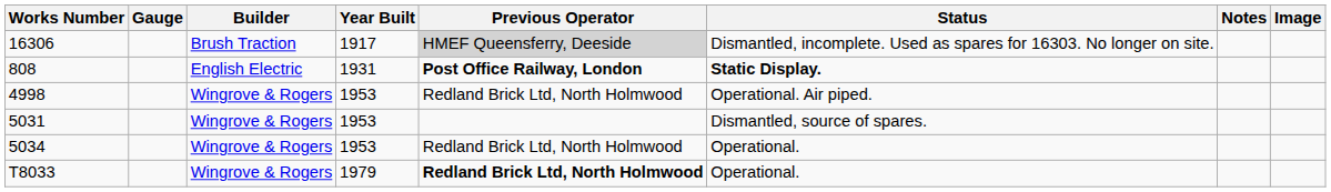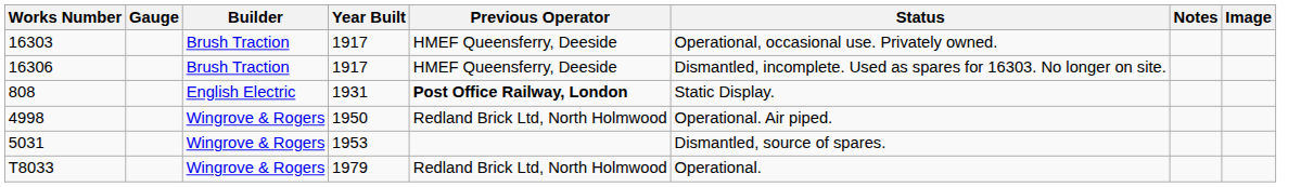+ row: 16303 | Brush Traction | 1917 | HMEF Queensferry, Deeside | Operational, occasional use. Privately owned.
16306 | Previous Operator: lightgrey background -> no background
808 | Status: bold -> normal
4998 | Year Built: 1953 -> 1950
- row: 5034 | Wingrove & Rogers | 1953 | Redland Brick Ltd, North Holmwood | Operational.
T8033 | Previous Operator: bold -> normal
